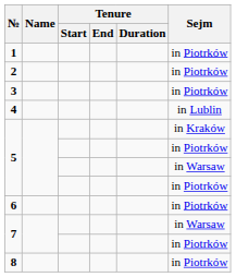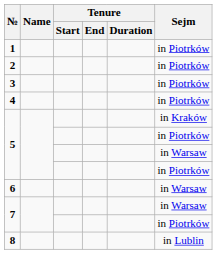4 | Sejm: in Lublin -> in Piotrków
6 | Sejm: in Piotrków -> in Warsaw
8 | Sejm: in Piotrków -> in Lublin
